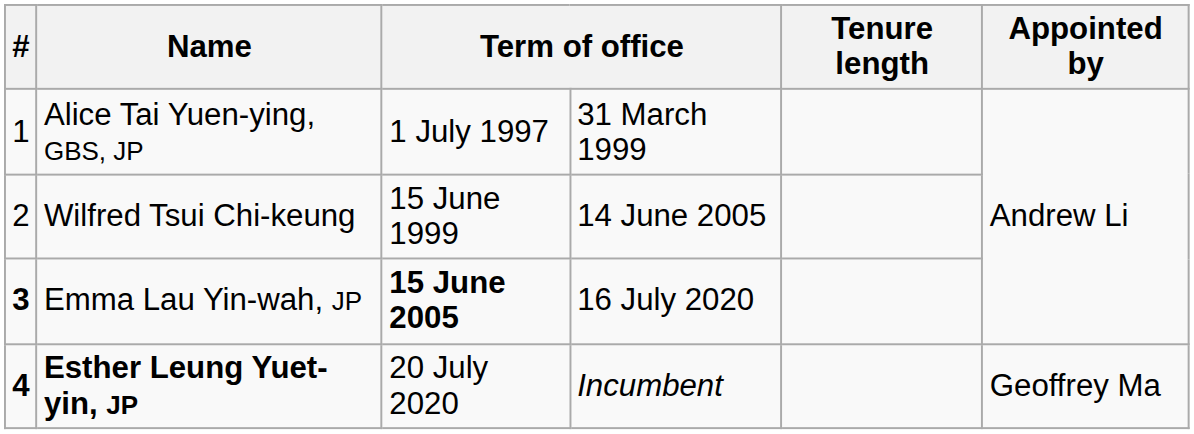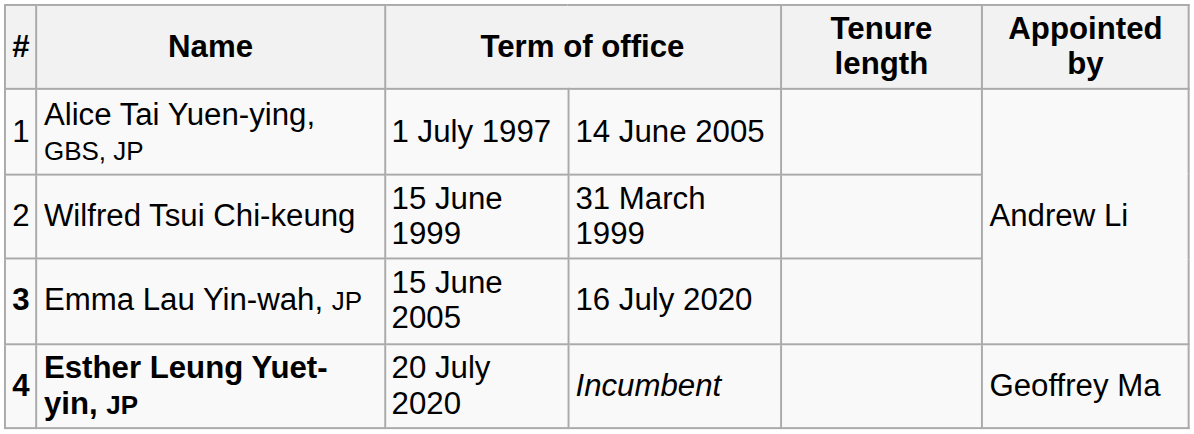Alice Tai Yuen-ying, GBS, JP | column 4: 31 March 1999 -> 14 June 2005
Wilfred Tsui Chi-keung | column 4: 14 June 2005 -> 31 March 1999
Emma Lau Yin-wah, JP | column 3: bold -> normal
